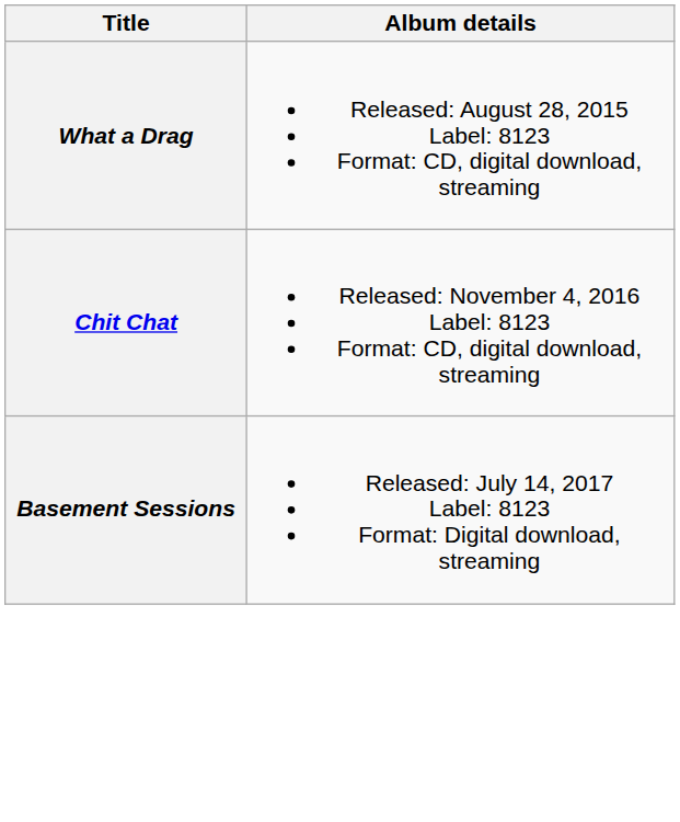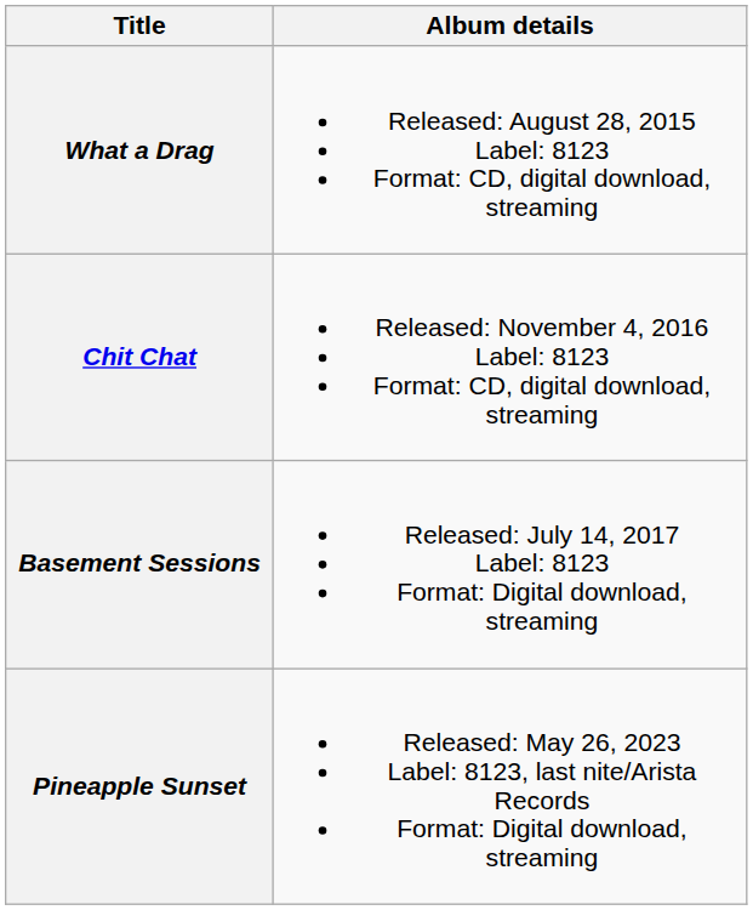+ row: Pineapple Sunset | Released: May 26, 2023 Label: 8123, last nite/Arista Records Format: Digital download, streaming
